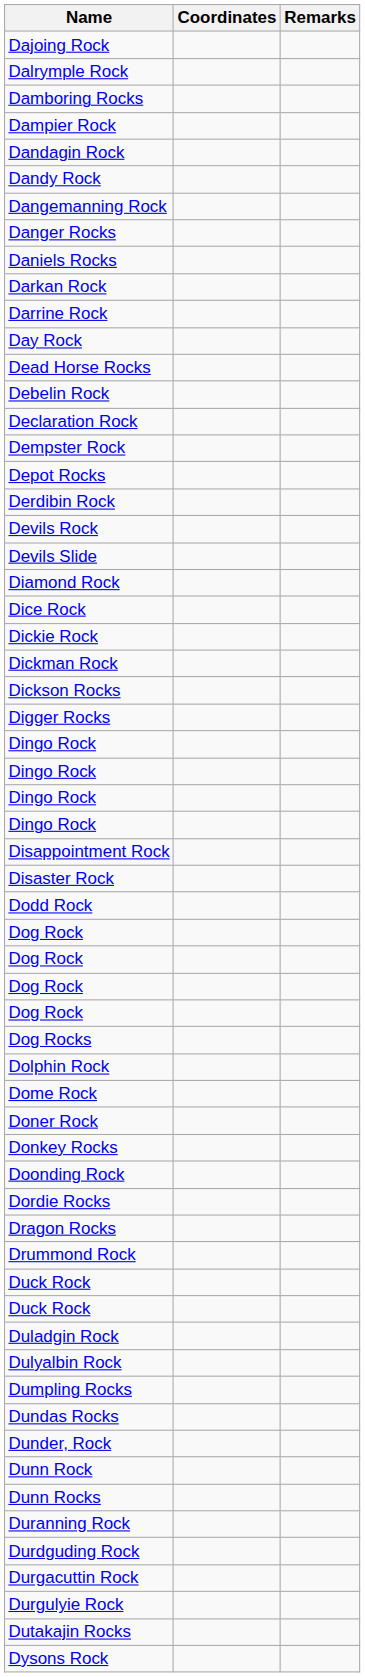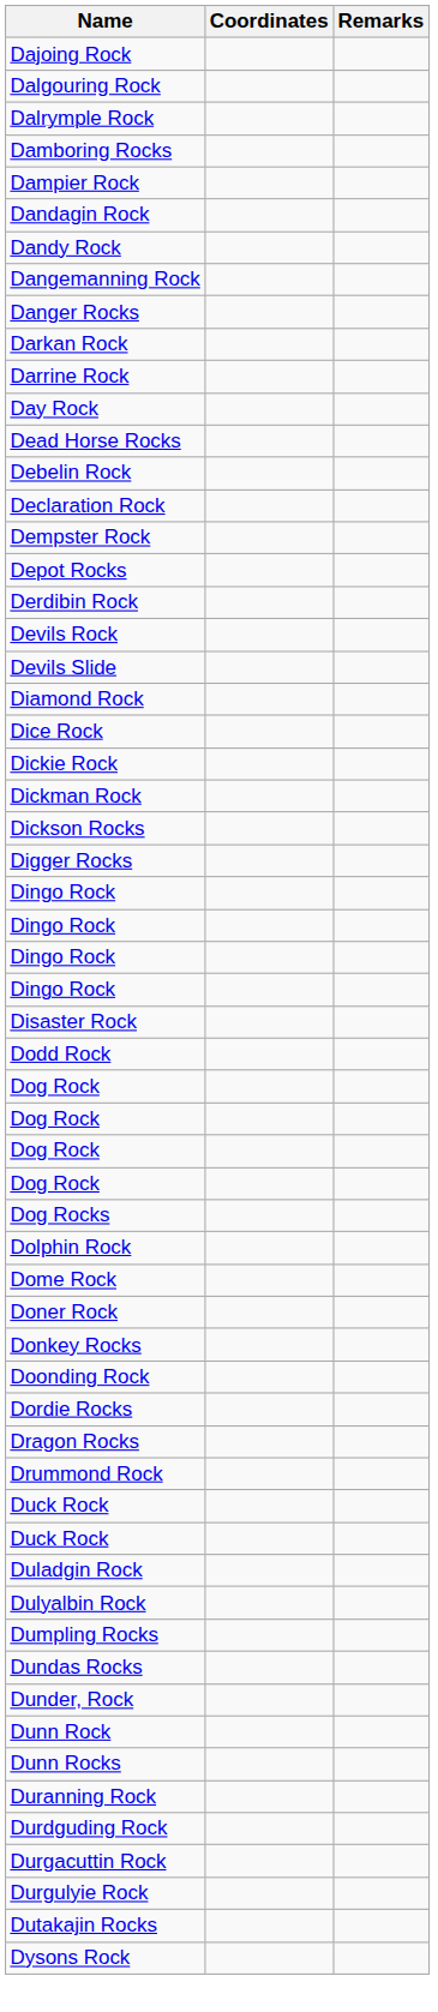+ row: Dalgouring Rock
- row: Daniels Rocks
- row: Disappointment Rock
